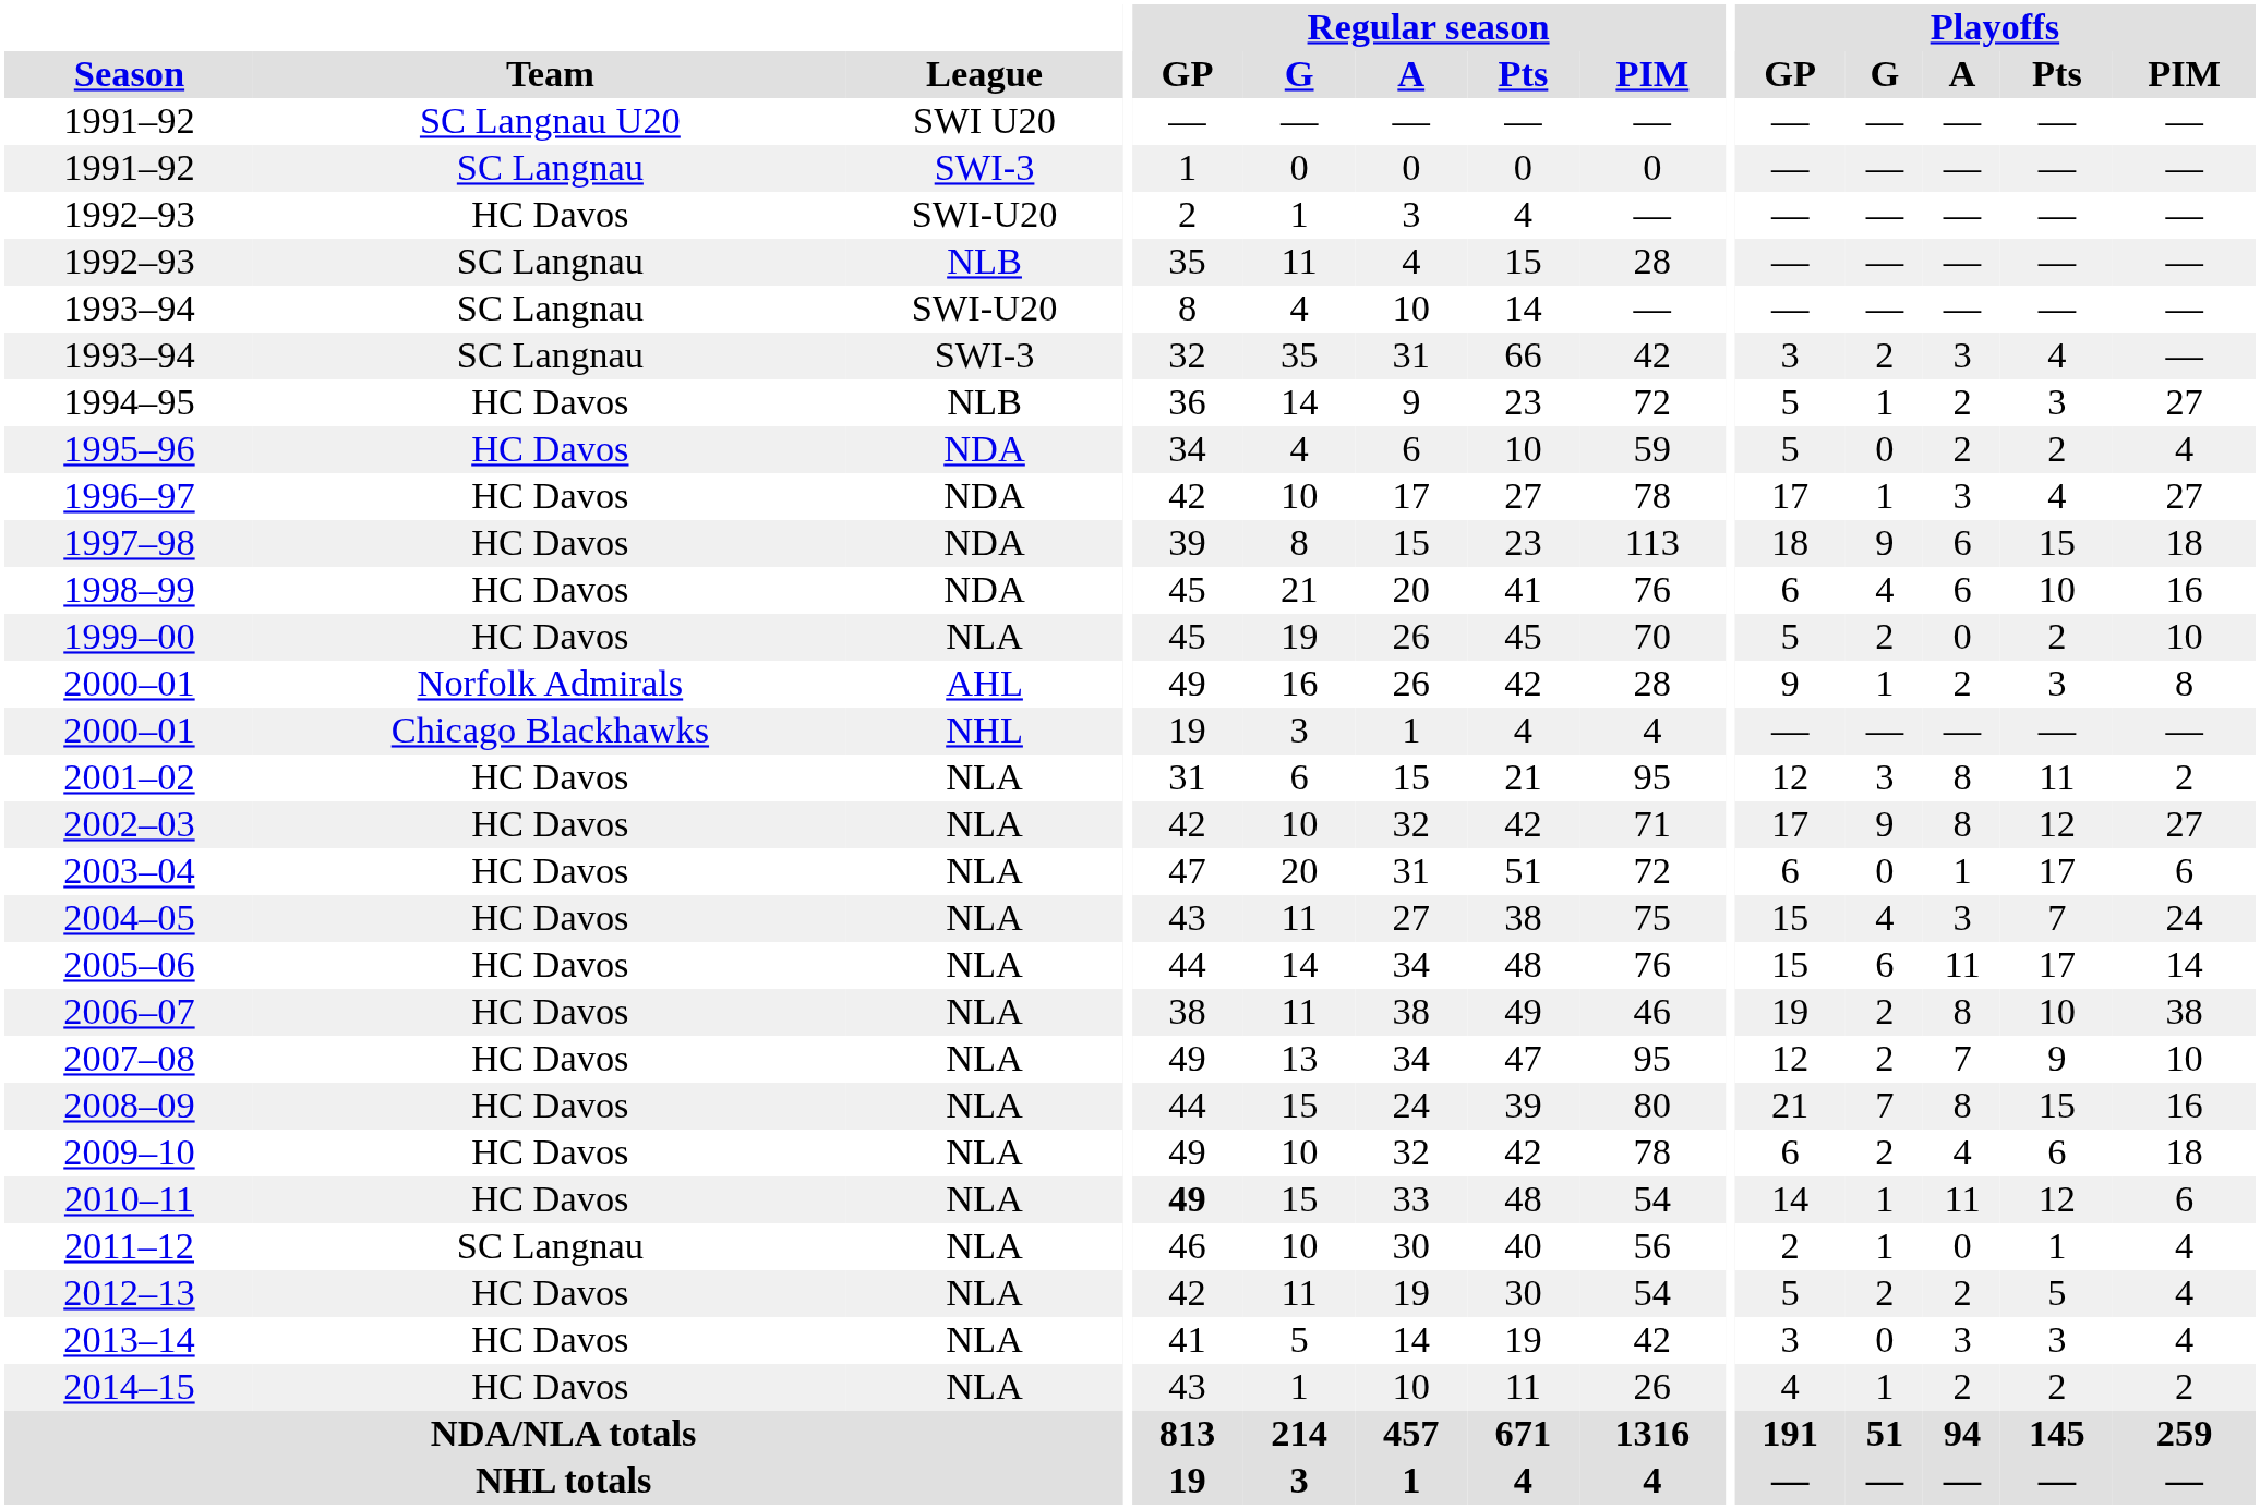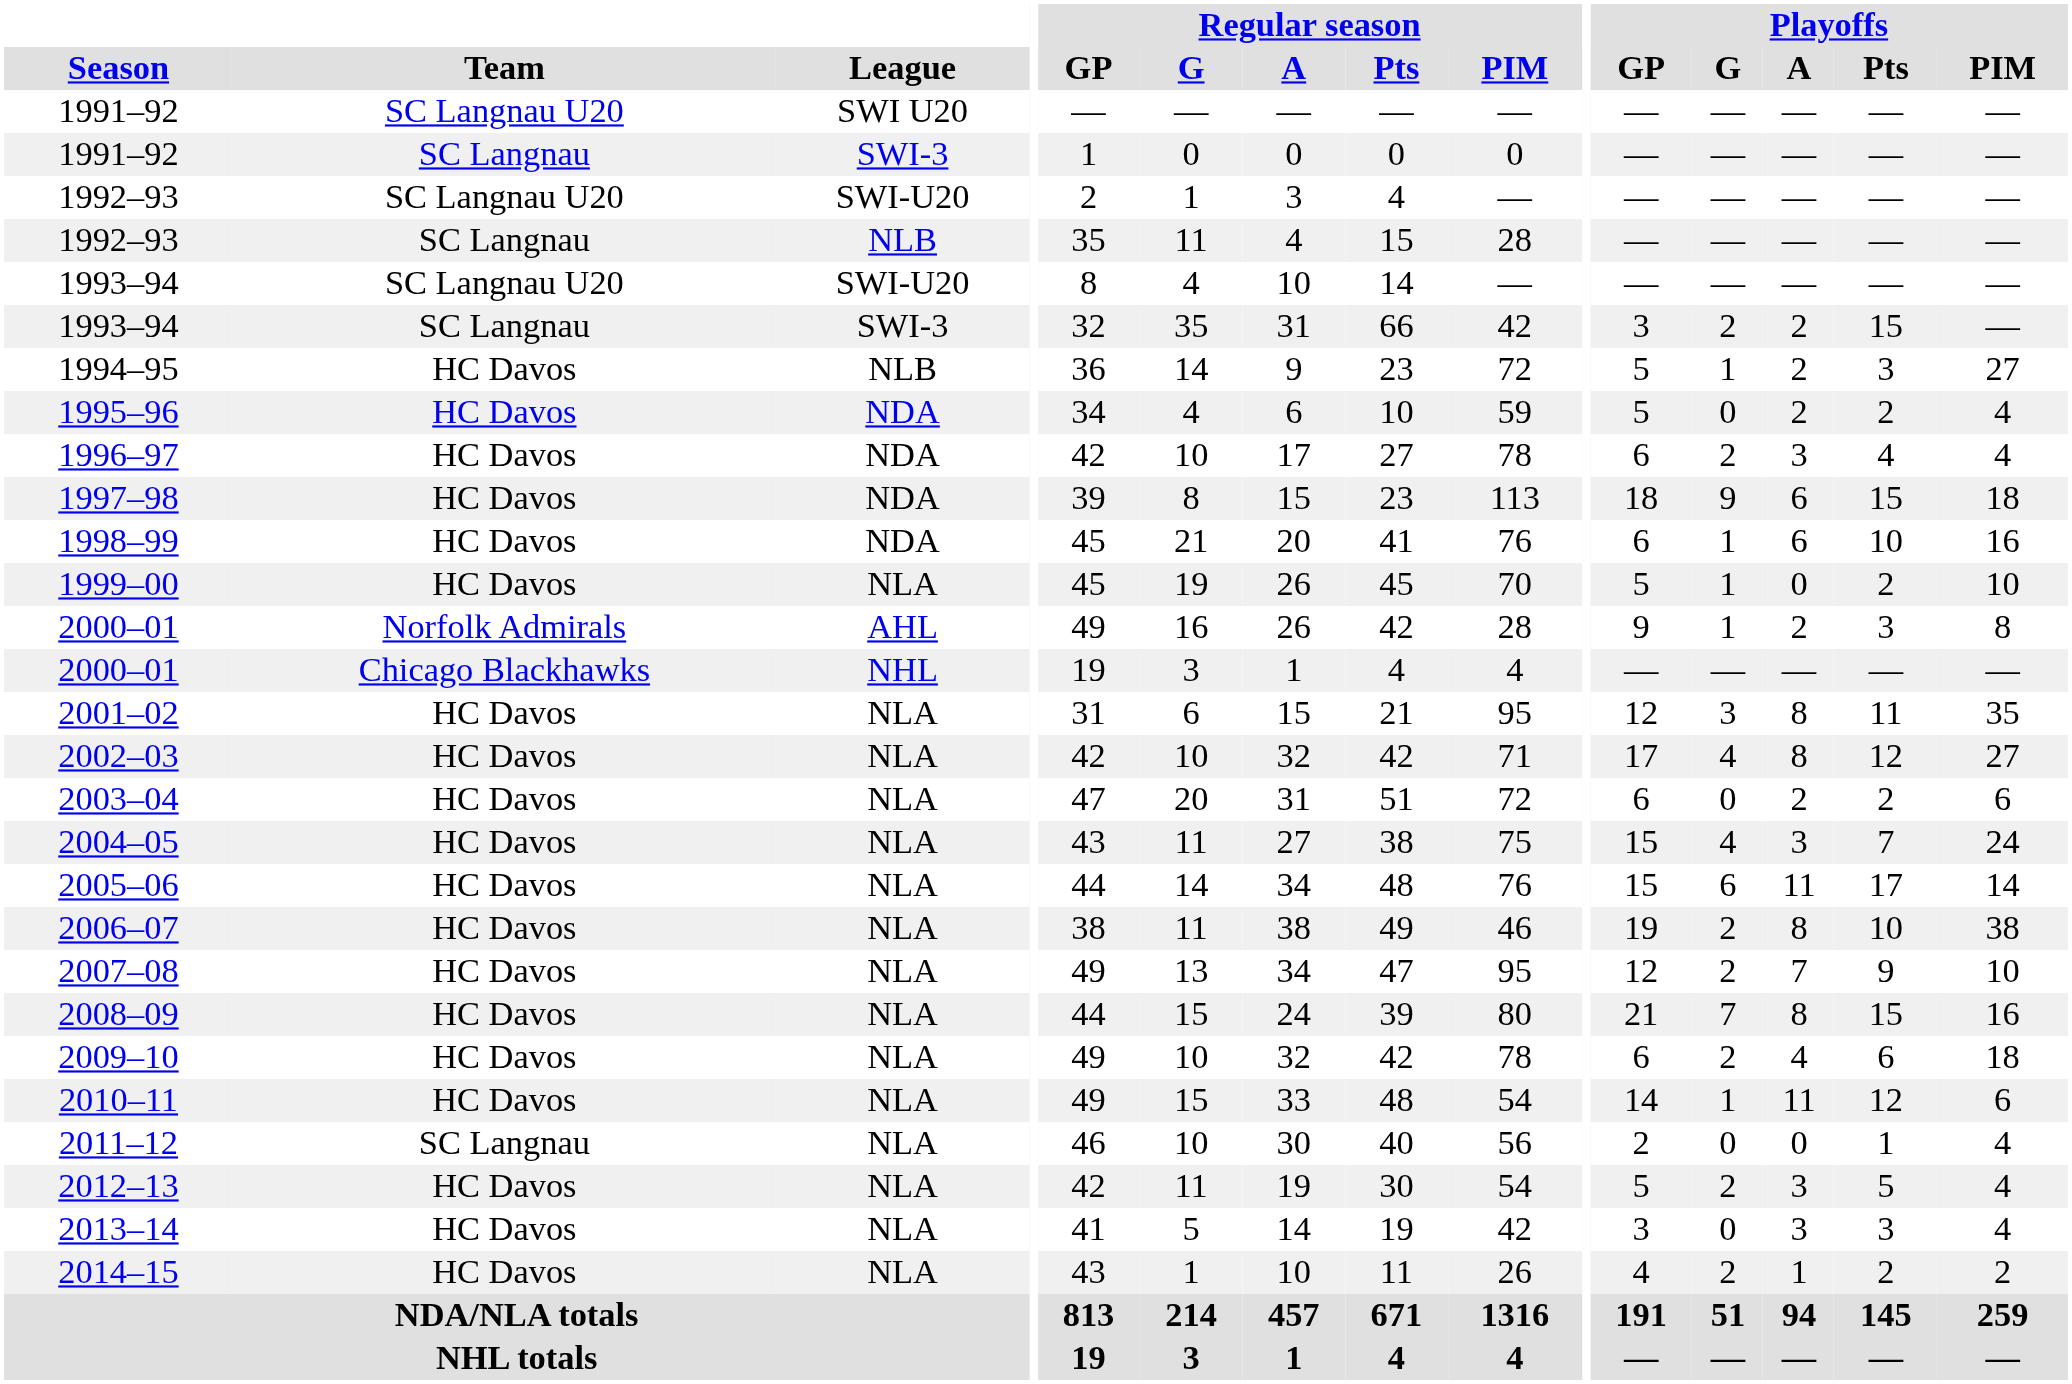1992–93 / SWI-U20 | Team: HC Davos -> SC Langnau U20
1993–94 / SWI-U20 | Team: SC Langnau -> SC Langnau U20
1993–94 / SWI-3 | Playoffs / A: 3 -> 2
1993–94 / SWI-3 | Playoffs / Pts: 4 -> 15
1996–97 | Playoffs / GP: 17 -> 6
1996–97 | Playoffs / G: 1 -> 2
1996–97 | Playoffs / PIM: 27 -> 4
1998–99 | Playoffs / G: 4 -> 1
1999–00 | Playoffs / G: 2 -> 1
2001–02 | Playoffs / PIM: 2 -> 35
2002–03 | Playoffs / G: 9 -> 4
2003–04 | Playoffs / A: 1 -> 2
2003–04 | Playoffs / Pts: 17 -> 2
2010–11 | Regular season / GP: bold -> normal
2011–12 | Playoffs / G: 1 -> 0
2012–13 | Playoffs / A: 2 -> 3
2014–15 | Playoffs / G: 1 -> 2
2014–15 | Playoffs / A: 2 -> 1
